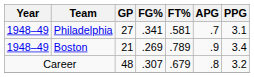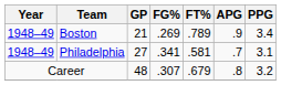rows swapped: Philadelphia <-> Boston
